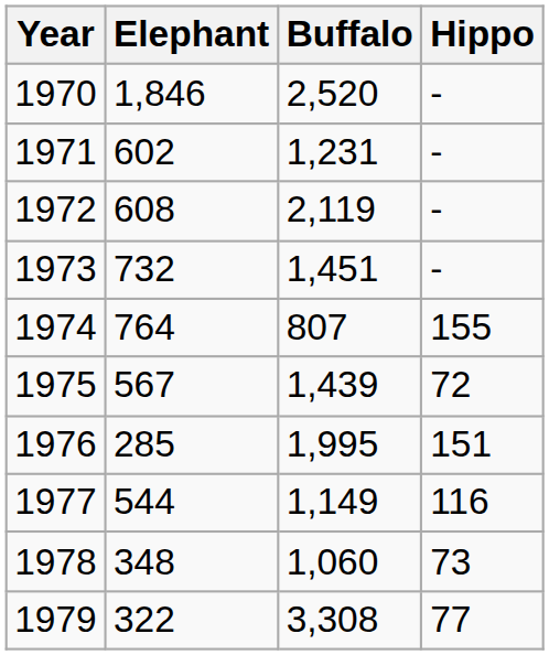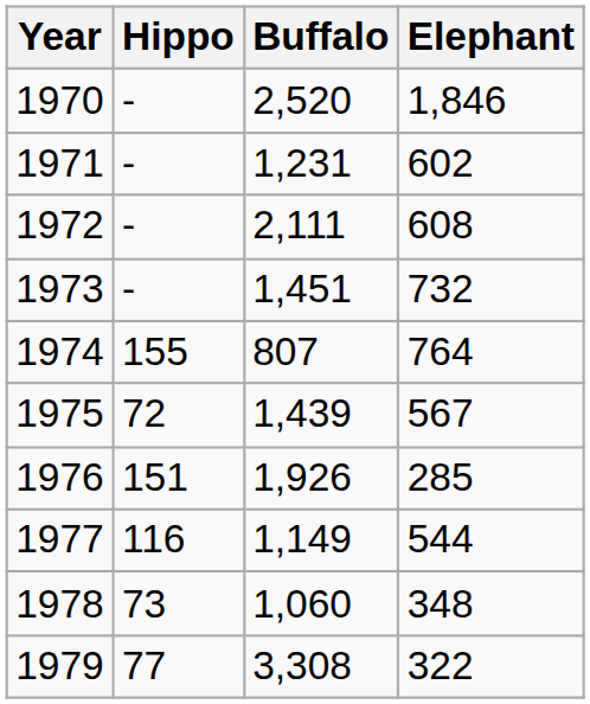columns swapped: Elephant <-> Hippo
1972 | Buffalo: 2,119 -> 2,111
1976 | Buffalo: 1,995 -> 1,926
